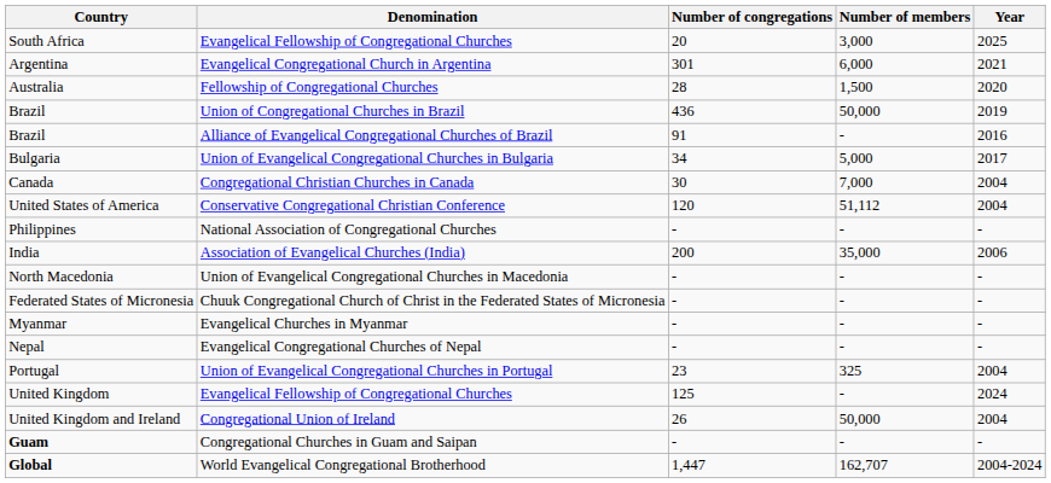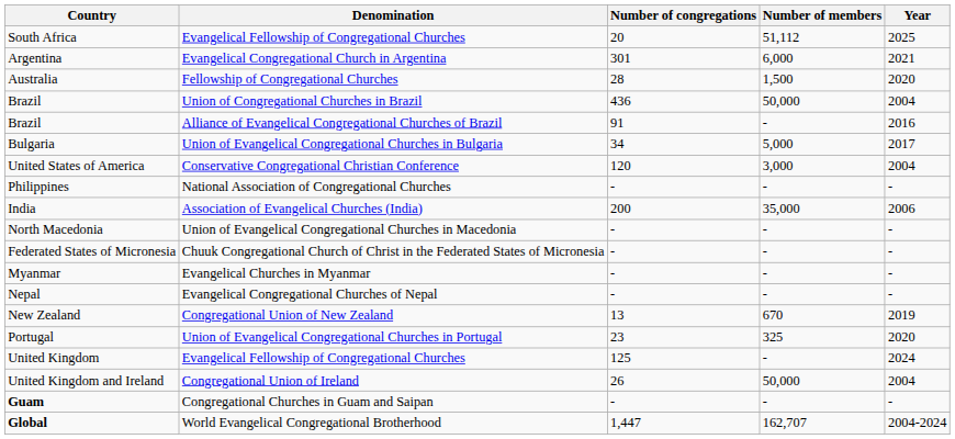South Africa | Number of members: 3,000 -> 51,112
Brazil / Union of Congregational Churches in Brazil | Year: 2019 -> 2004
- row: Canada | Congregational Christian Churches in Canada | 30 | 7,000 | 2004
United States of America | Number of members: 51,112 -> 3,000
+ row: New Zealand | Congregational Union of New Zealand | 13 | 670 | 2019
Portugal | Year: 2004 -> 2020
